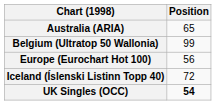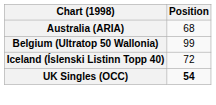Australia (ARIA) | Position: 65 -> 68
- row: Europe (Eurochart Hot 100) | 56
